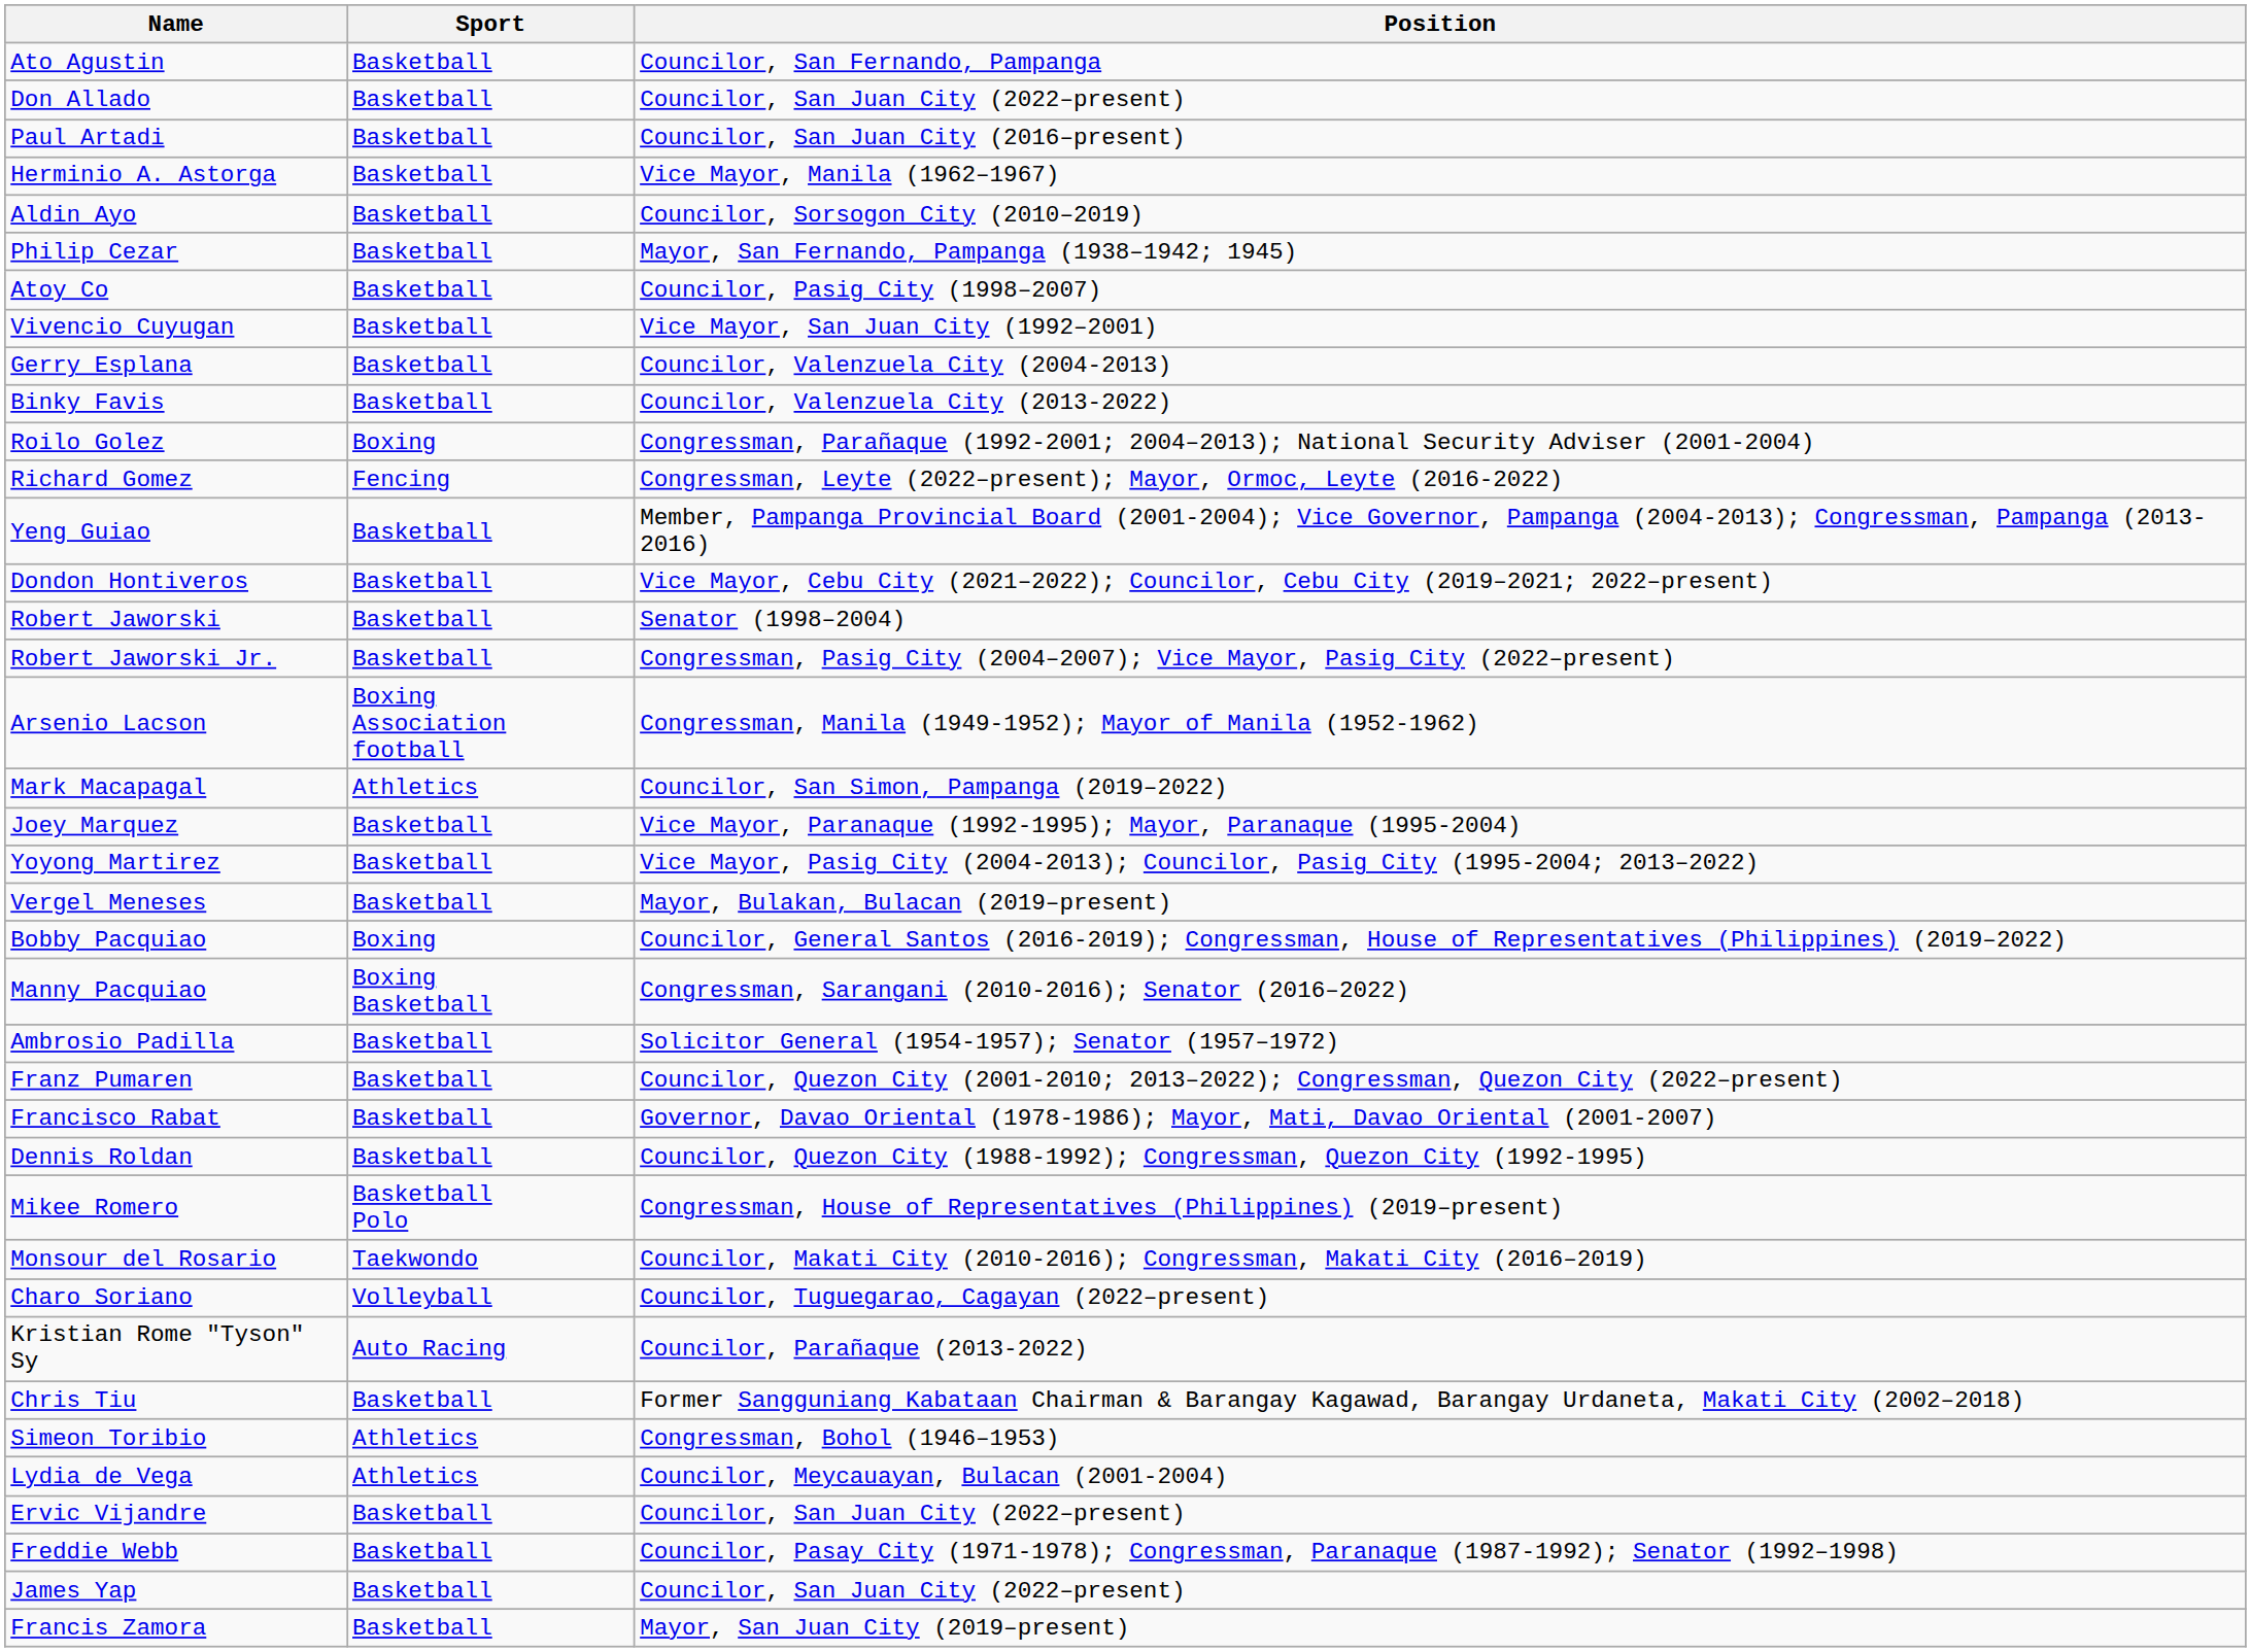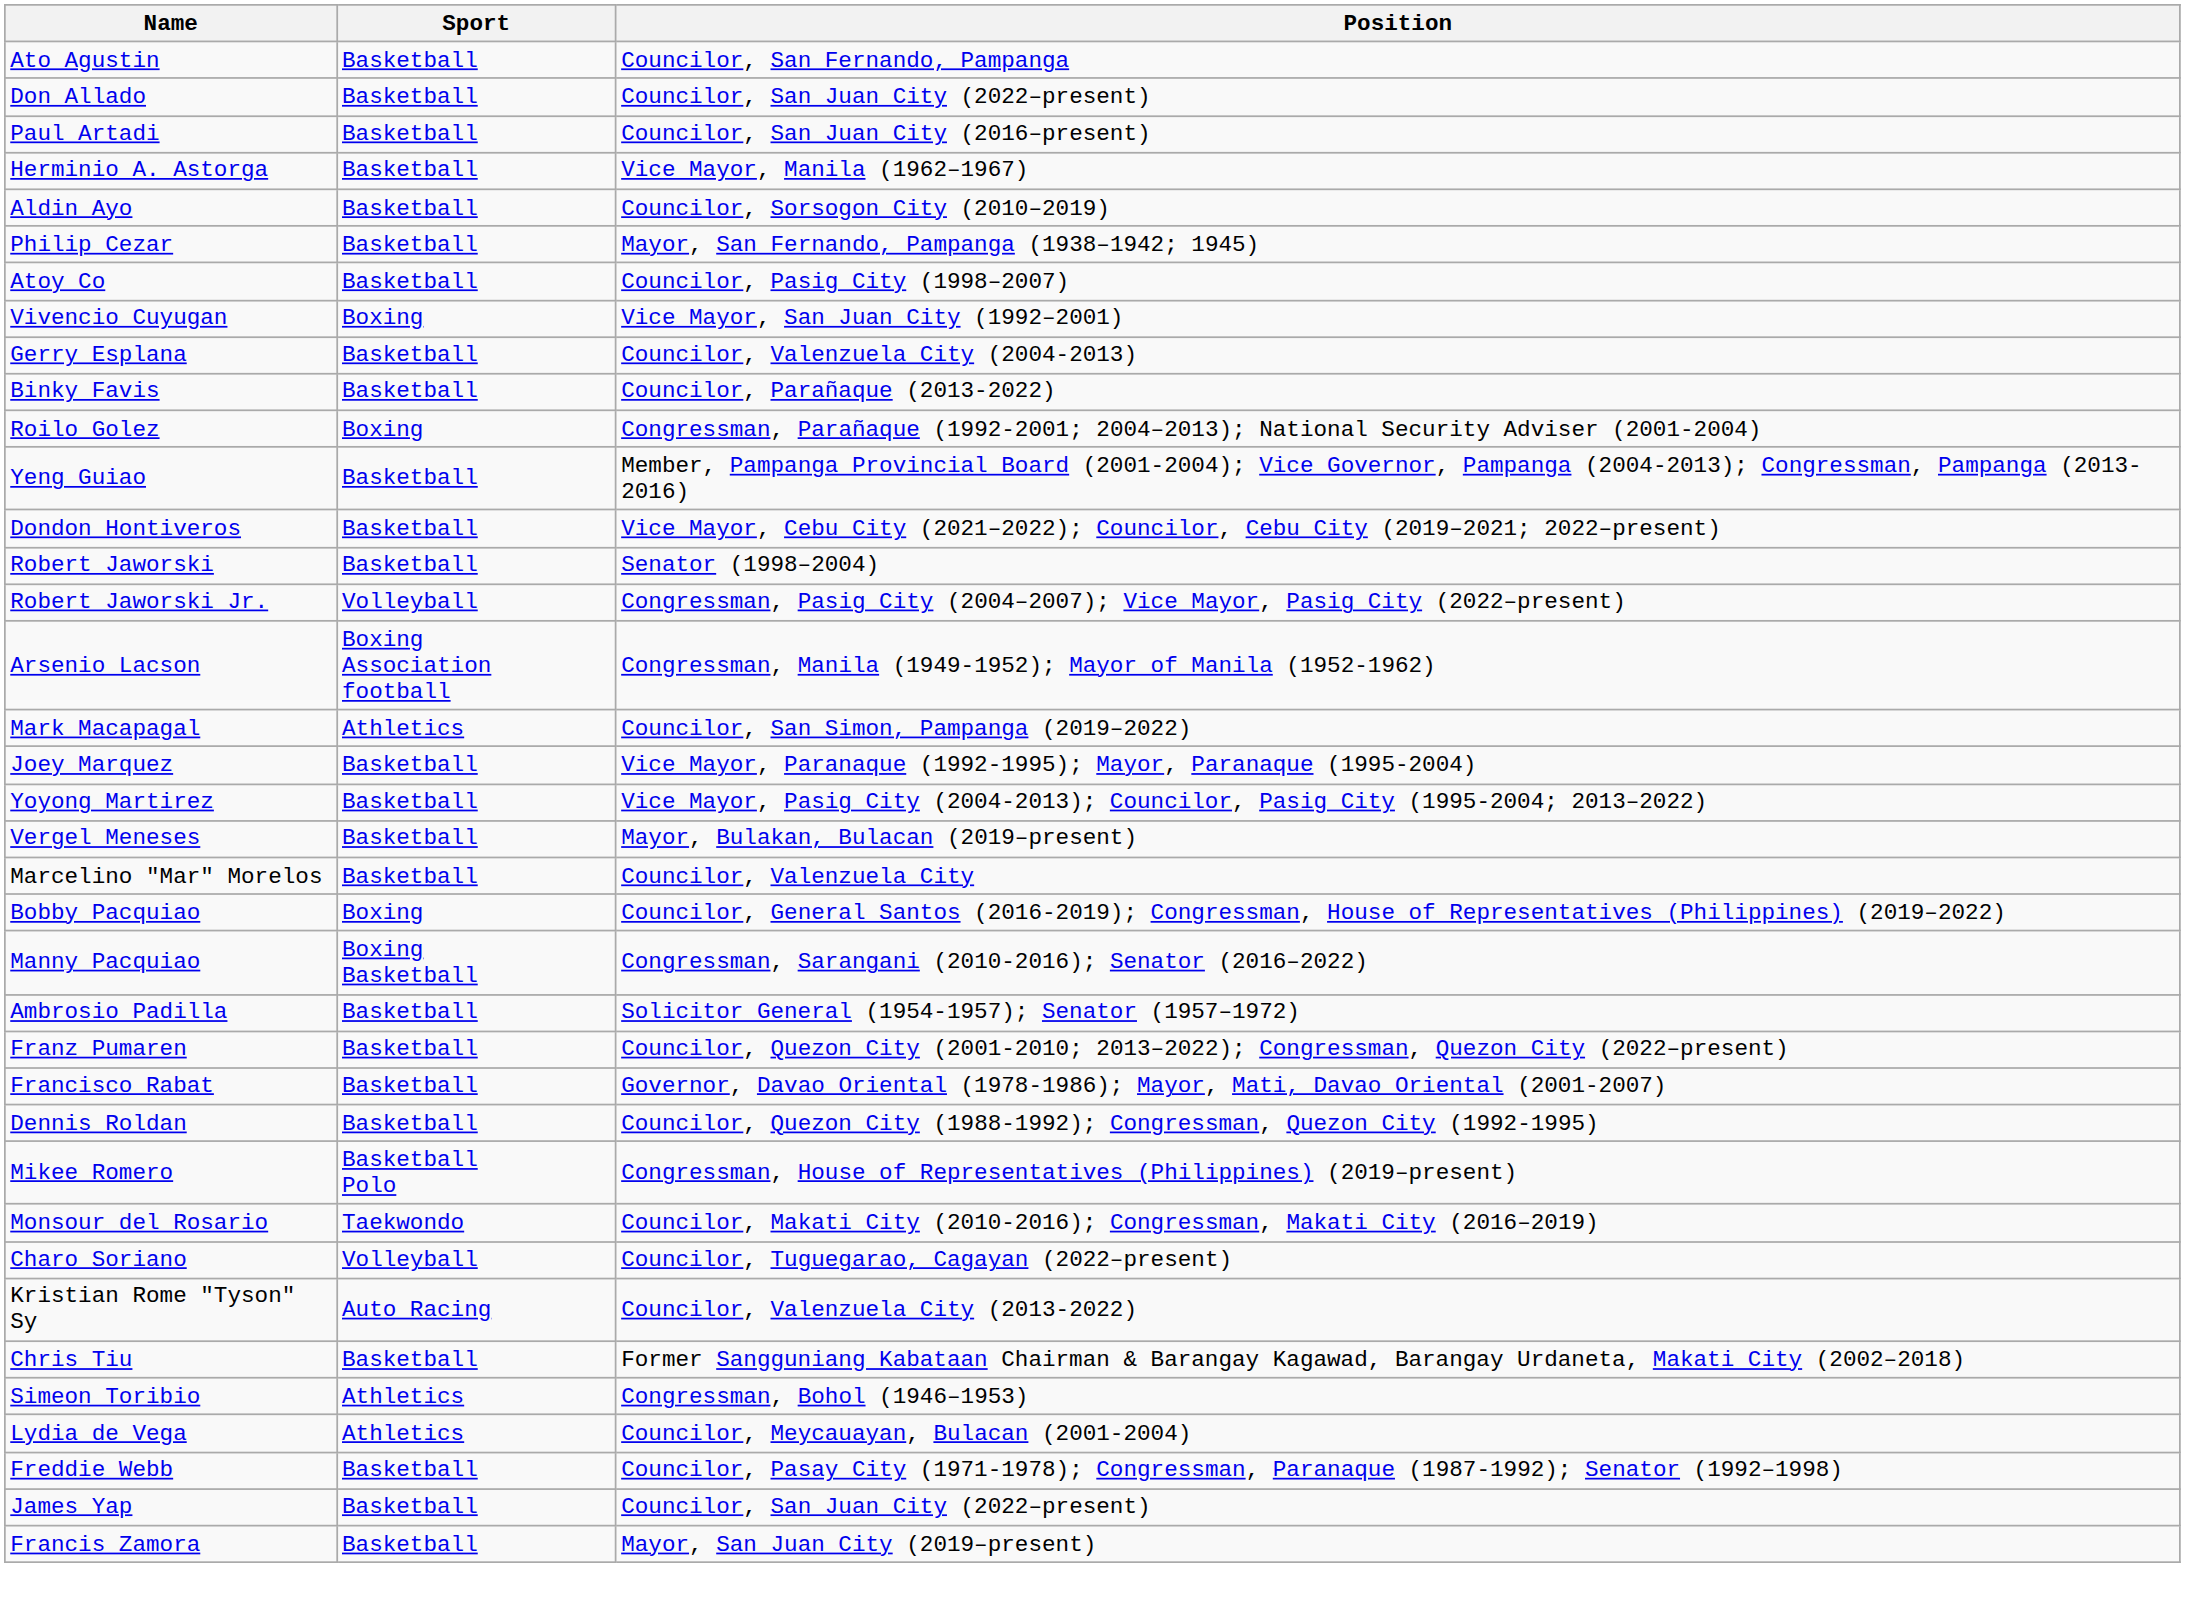Vivencio Cuyugan | Sport: Basketball -> Boxing
Binky Favis | Position: Councilor, Valenzuela City (2013-2022) -> Councilor, Parañaque (2013-2022)
- row: Richard Gomez | Fencing | Congressman, Leyte (2022–present); Mayor, Ormoc, Leyte (2016-2022)
Robert Jaworski Jr. | Sport: Basketball -> Volleyball
+ row: Marcelino "Mar" Morelos | Basketball | Councilor, Valenzuela City
Kristian Rome "Tyson" Sy | Position: Councilor, Parañaque (2013-2022) -> Councilor, Valenzuela City (2013-2022)
- row: Ervic Vijandre | Basketball | Councilor, San Juan City (2022–present)
